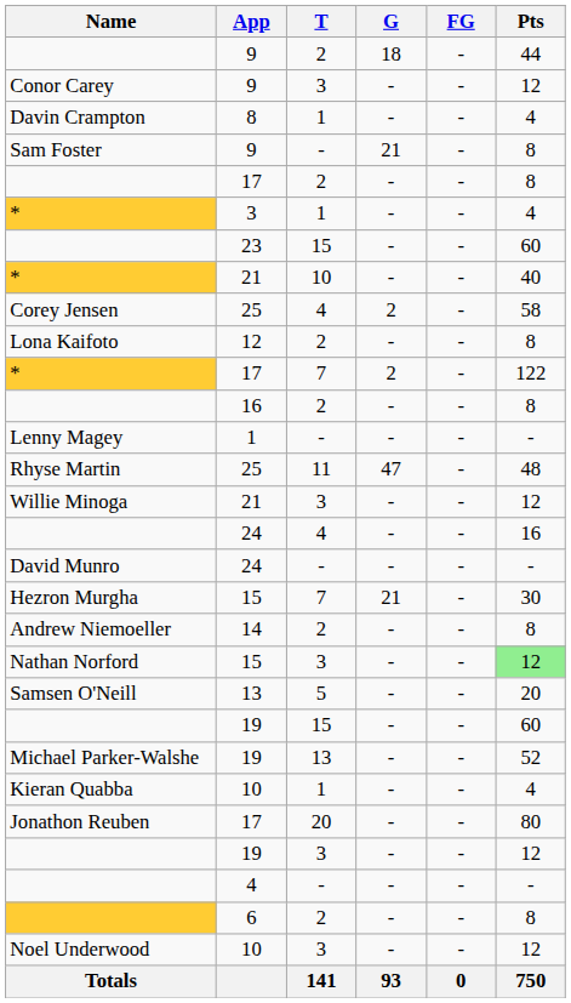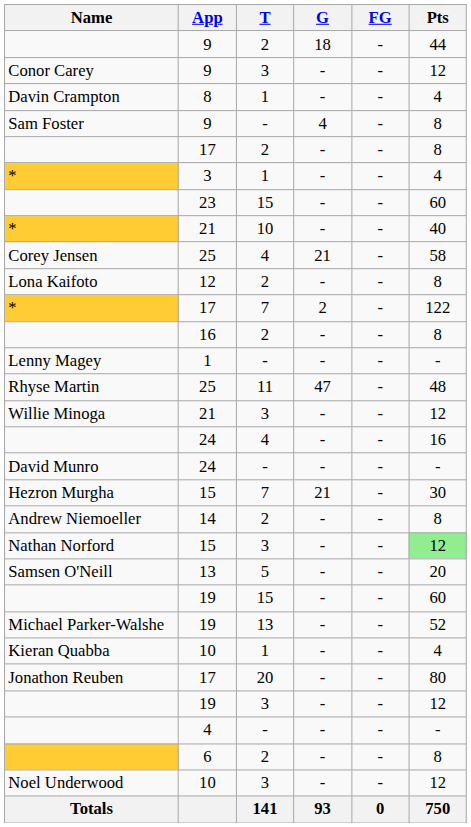Sam Foster | G: 21 -> 4
Corey Jensen | G: 2 -> 21
